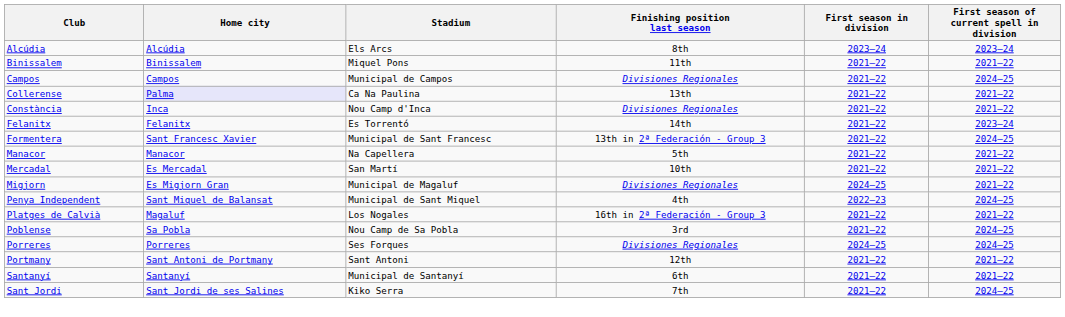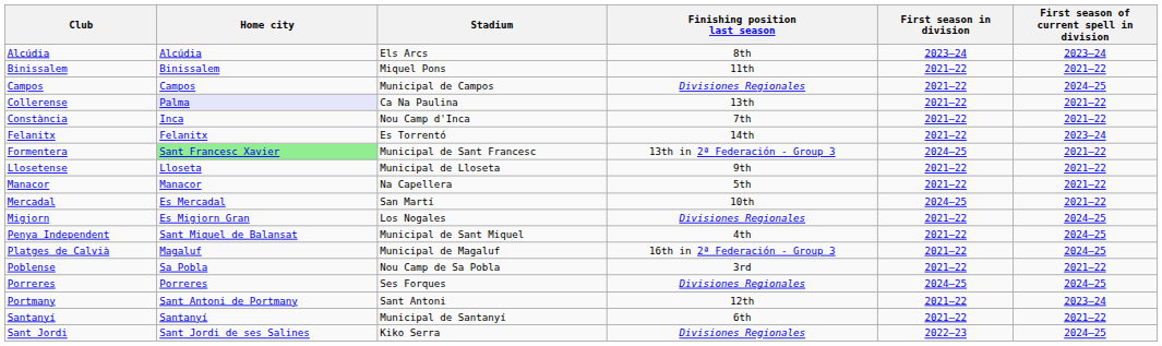Constància | Finishing position last season: Divisiones Regionales -> 7th
Formentera | Home city: no background -> lightgreen background
Formentera | First season in division: 2021–22 -> 2024–25
Formentera | First season of current spell in division: 2024–25 -> 2021–22
+ row: Llosetense | Lloseta | Municipal de Lloseta | 9th | 2021–22 | 2021–22
Mercadal | First season in division: 2021–22 -> 2024–25
Migjorn | Stadium: Municipal de Magaluf -> Los Nogales
Migjorn | First season in division: 2024–25 -> 2021–22
Migjorn | First season of current spell in division: 2021–22 -> 2024–25
Penya Independent | First season in division: 2022–23 -> 2021–22
Platges de Calvià | Stadium: Los Nogales -> Municipal de Magaluf
Platges de Calvià | First season of current spell in division: 2021–22 -> 2024–25
Poblense | First season of current spell in division: 2024–25 -> 2021–22
Portmany | First season of current spell in division: 2021–22 -> 2023–24
Sant Jordi | Finishing position last season: 7th -> Divisiones Regionales
Sant Jordi | First season in division: 2021–22 -> 2022–23
